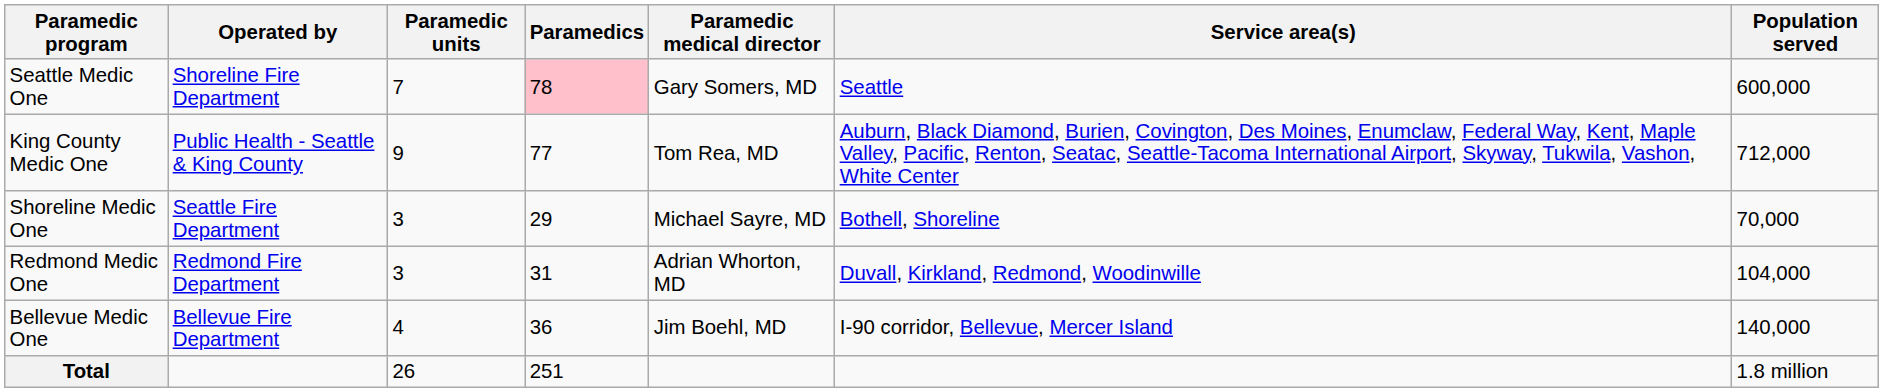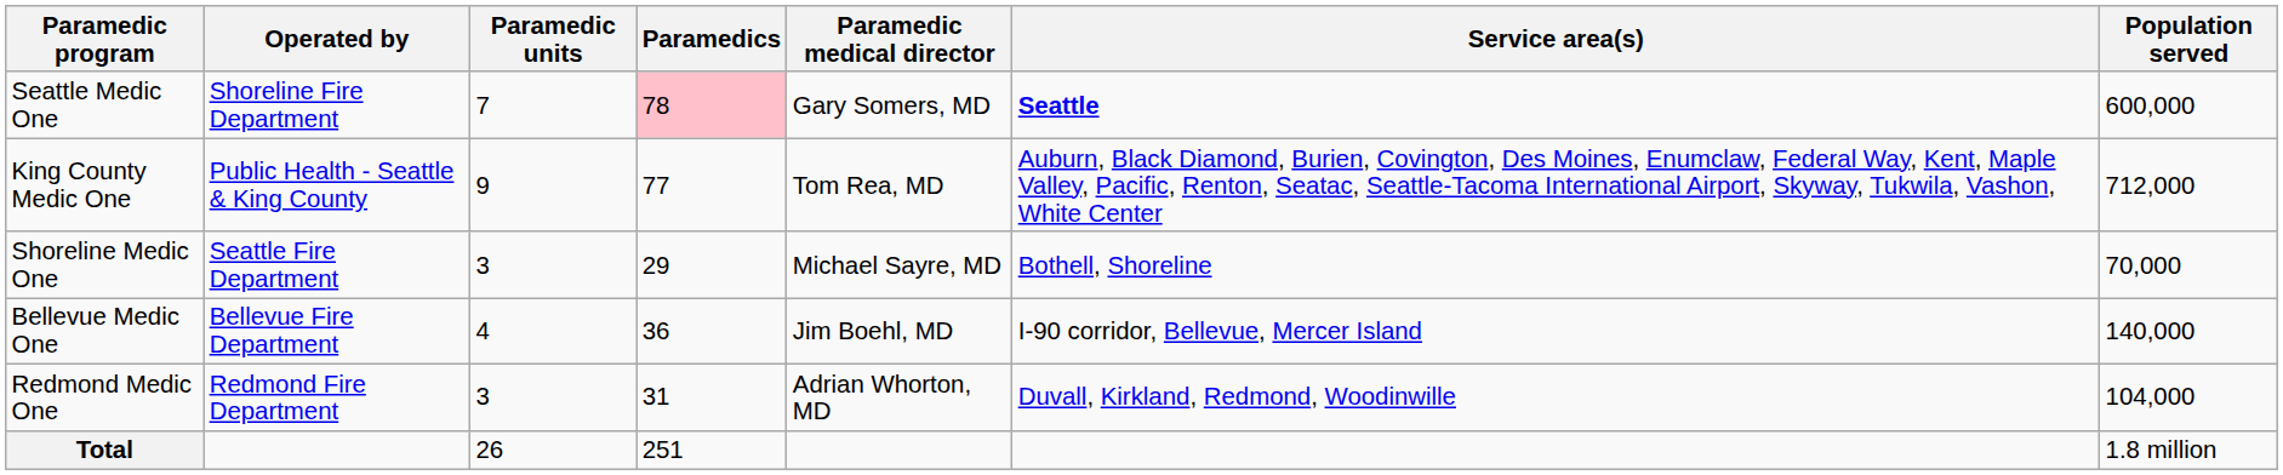Seattle Medic One | Service area(s): normal -> bold
rows swapped: Bellevue Medic One <-> Redmond Medic One
